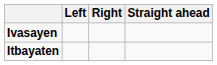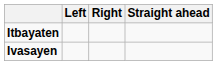rows swapped: Ivasayen <-> Itbayaten
